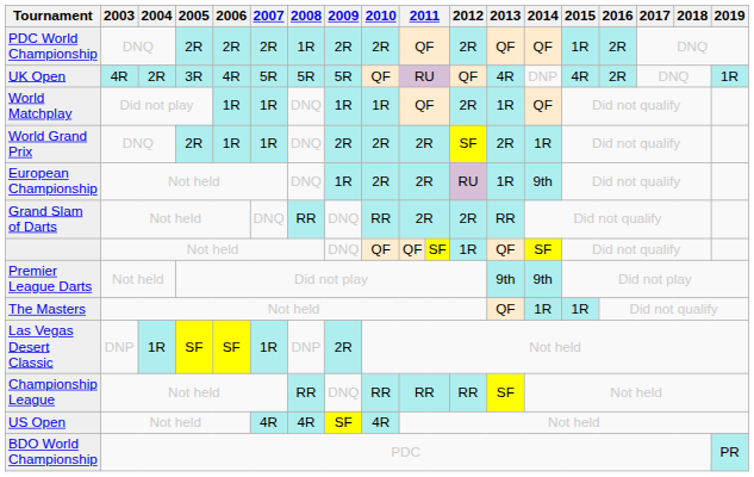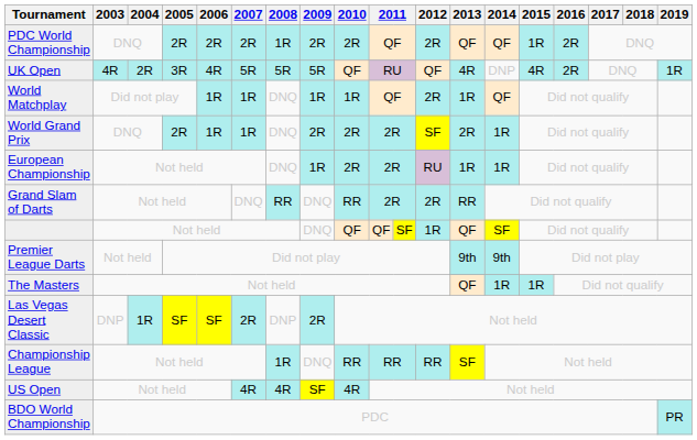European Championship | 2014: 9th -> 1R
Las Vegas Desert Classic | 2007: 1R -> 2R
Championship League | 2008: RR -> 1R
